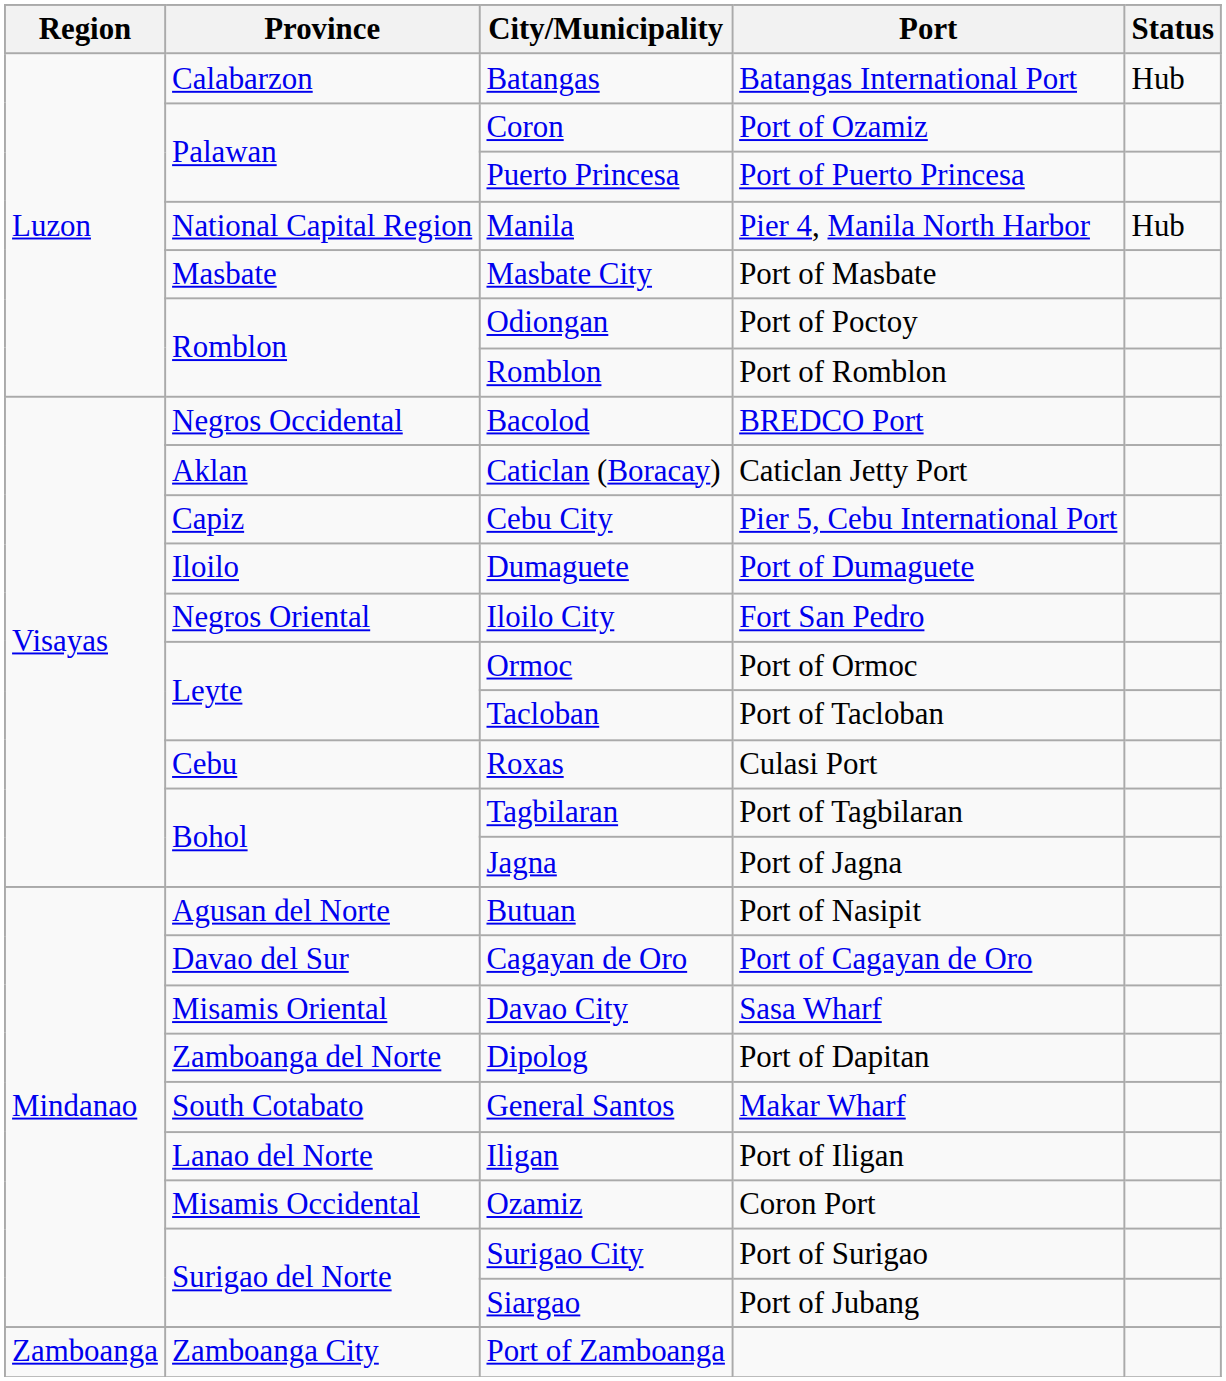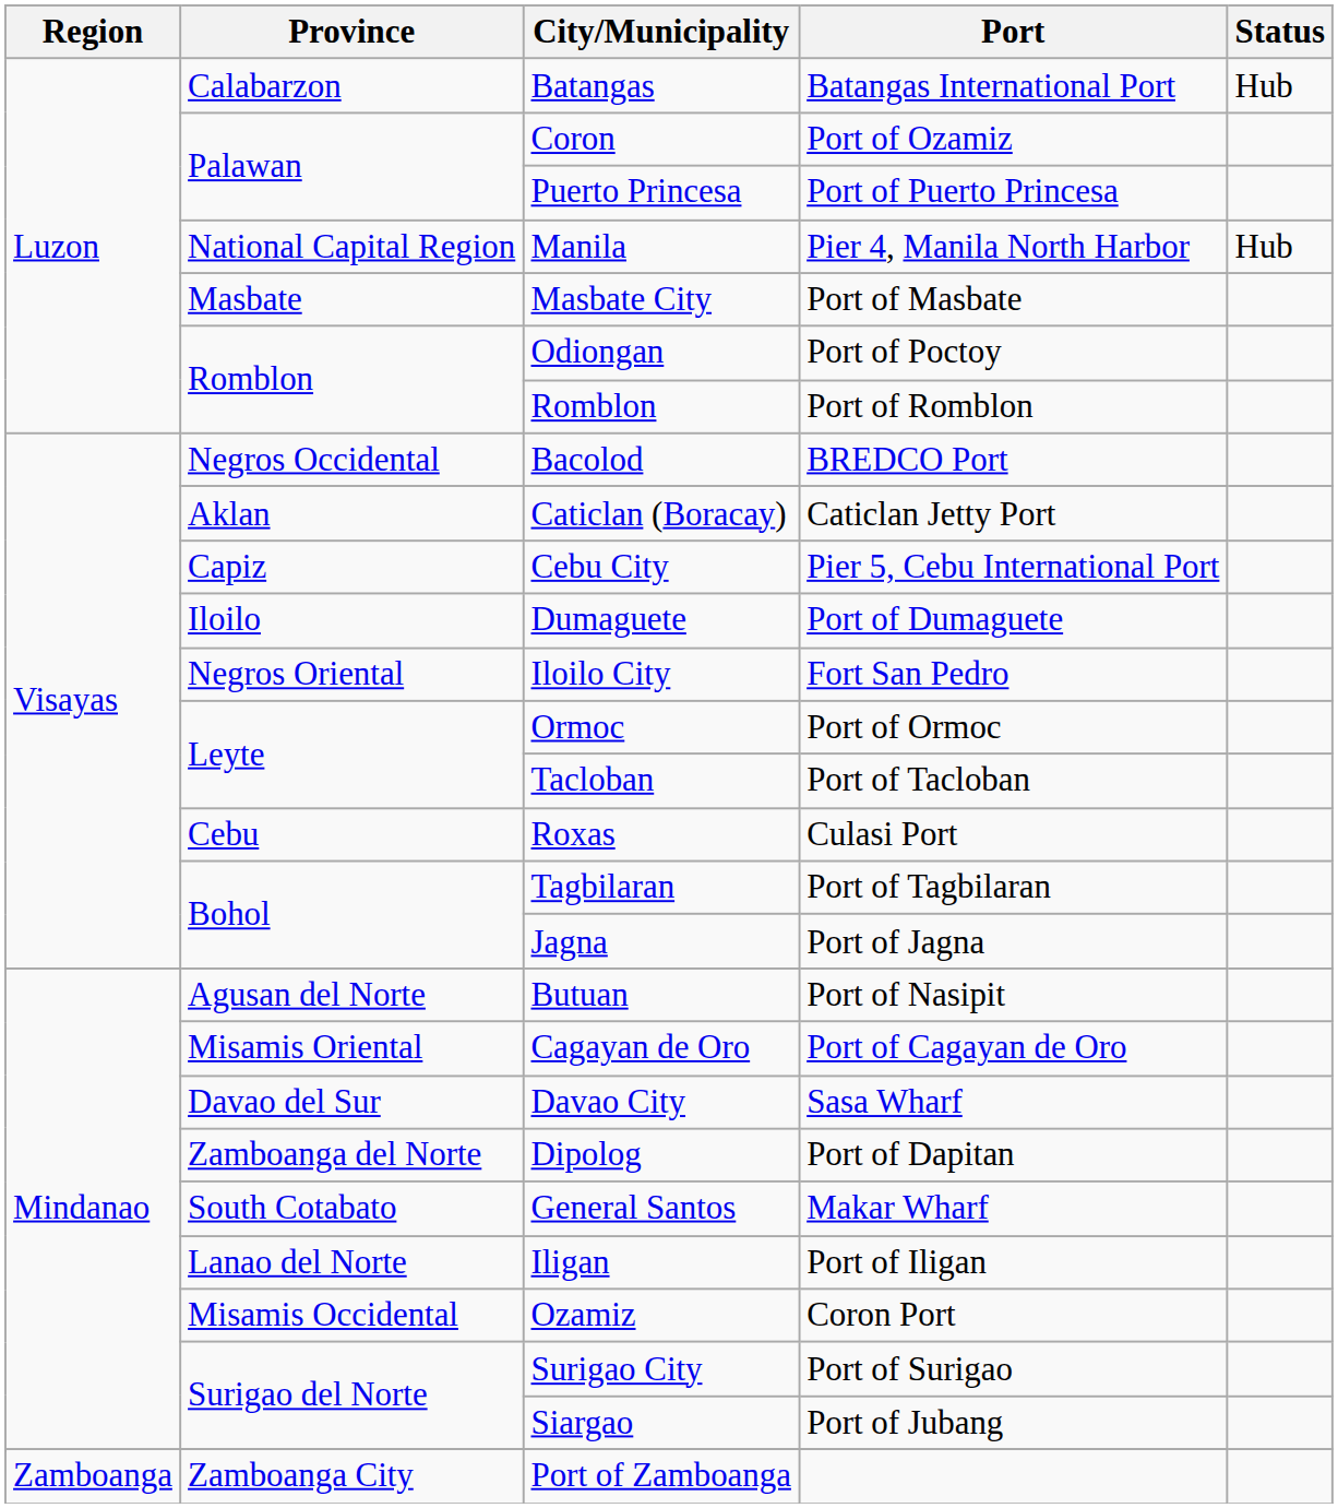Cagayan de Oro | Province: Davao del Sur -> Misamis Oriental
Davao City | Province: Misamis Oriental -> Davao del Sur
